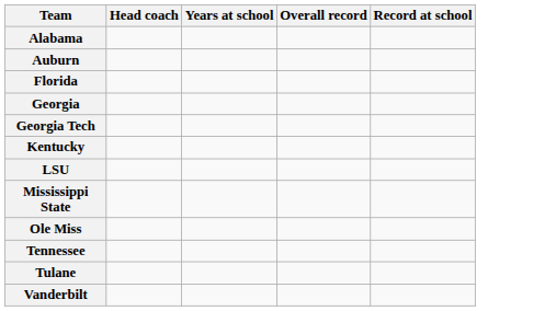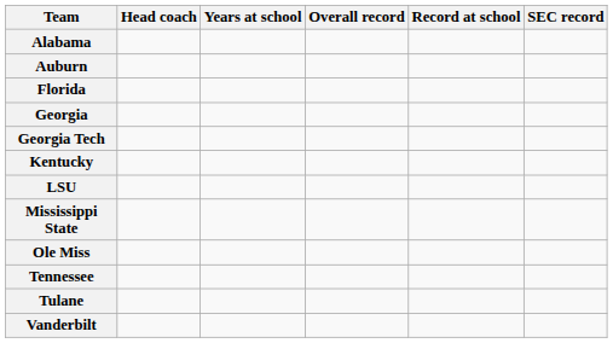+ column: SEC record
